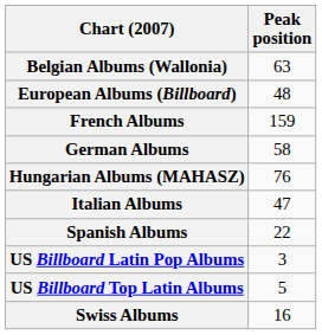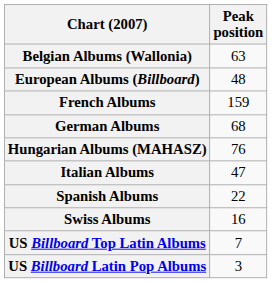German Albums | Peak position: 58 -> 68
rows swapped: Swiss Albums <-> US Billboard Latin Pop Albums
US Billboard Top Latin Albums | Peak position: 5 -> 7
